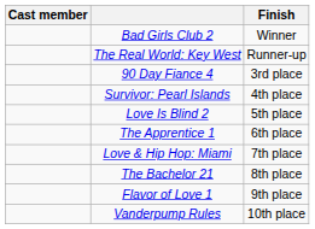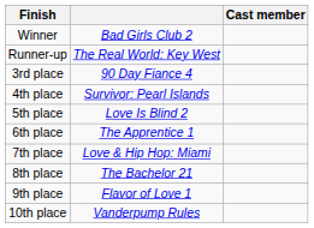columns swapped: Cast member <-> Finish
